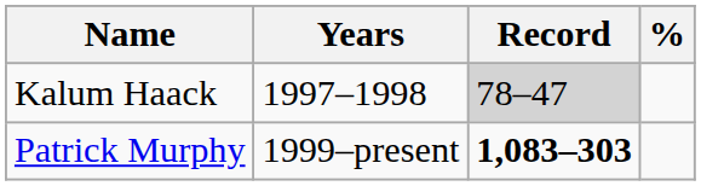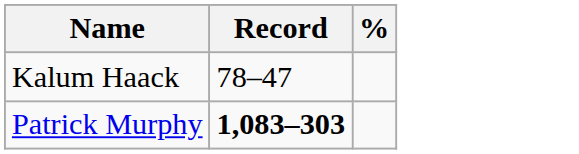- column: Years | 1997–1998 | 1999–present
Kalum Haack | Record: lightgrey background -> no background
